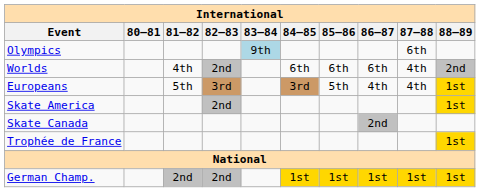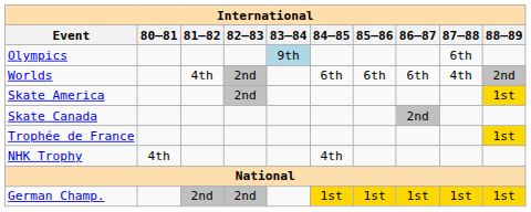- row: Europeans | 5th | 3rd | 3rd | 5th | 4th | 4th | 1st
+ row: NHK Trophy | 4th | 4th
